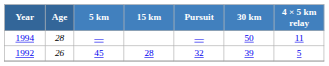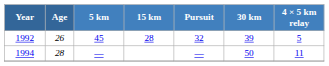rows swapped: 1992 <-> 1994
